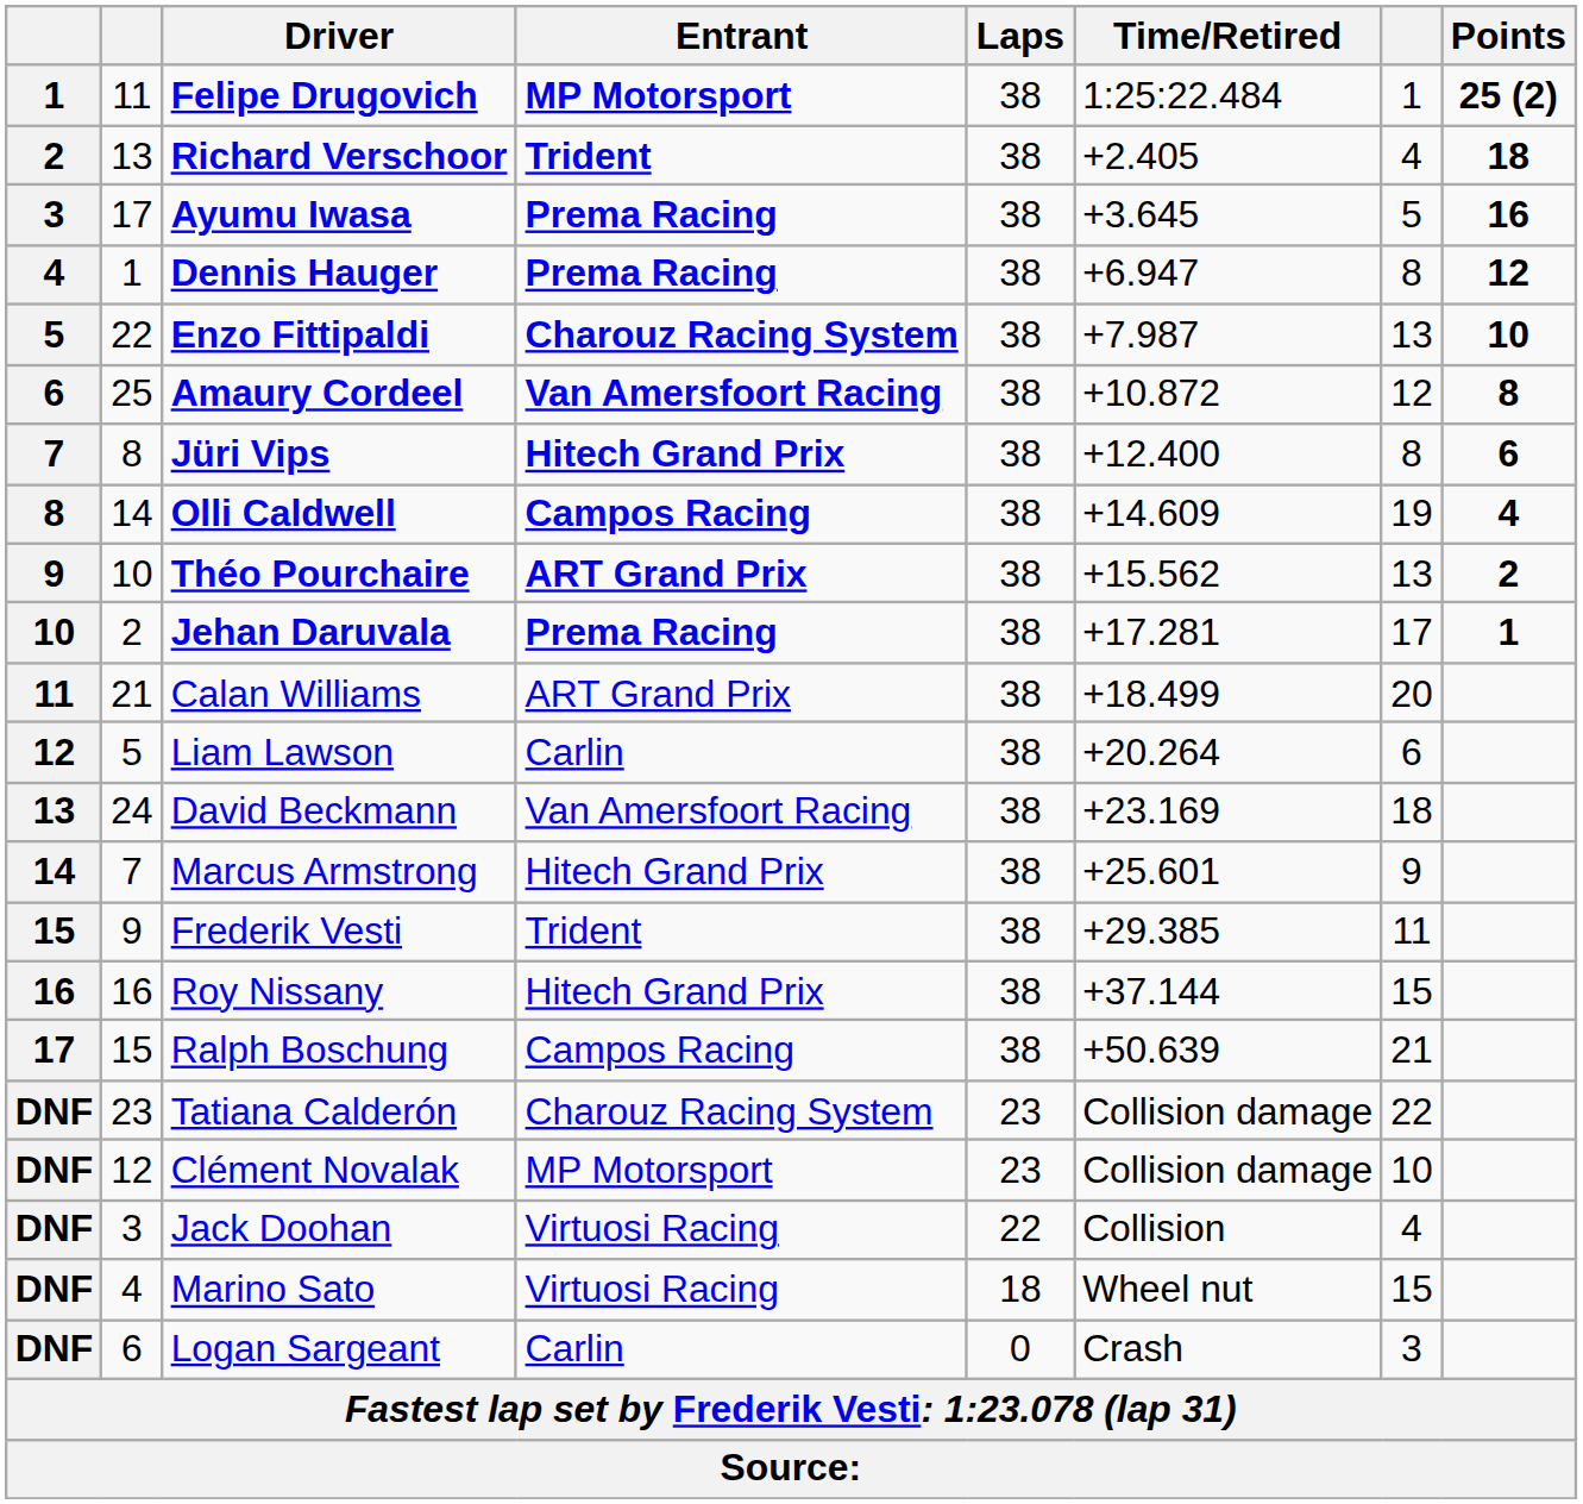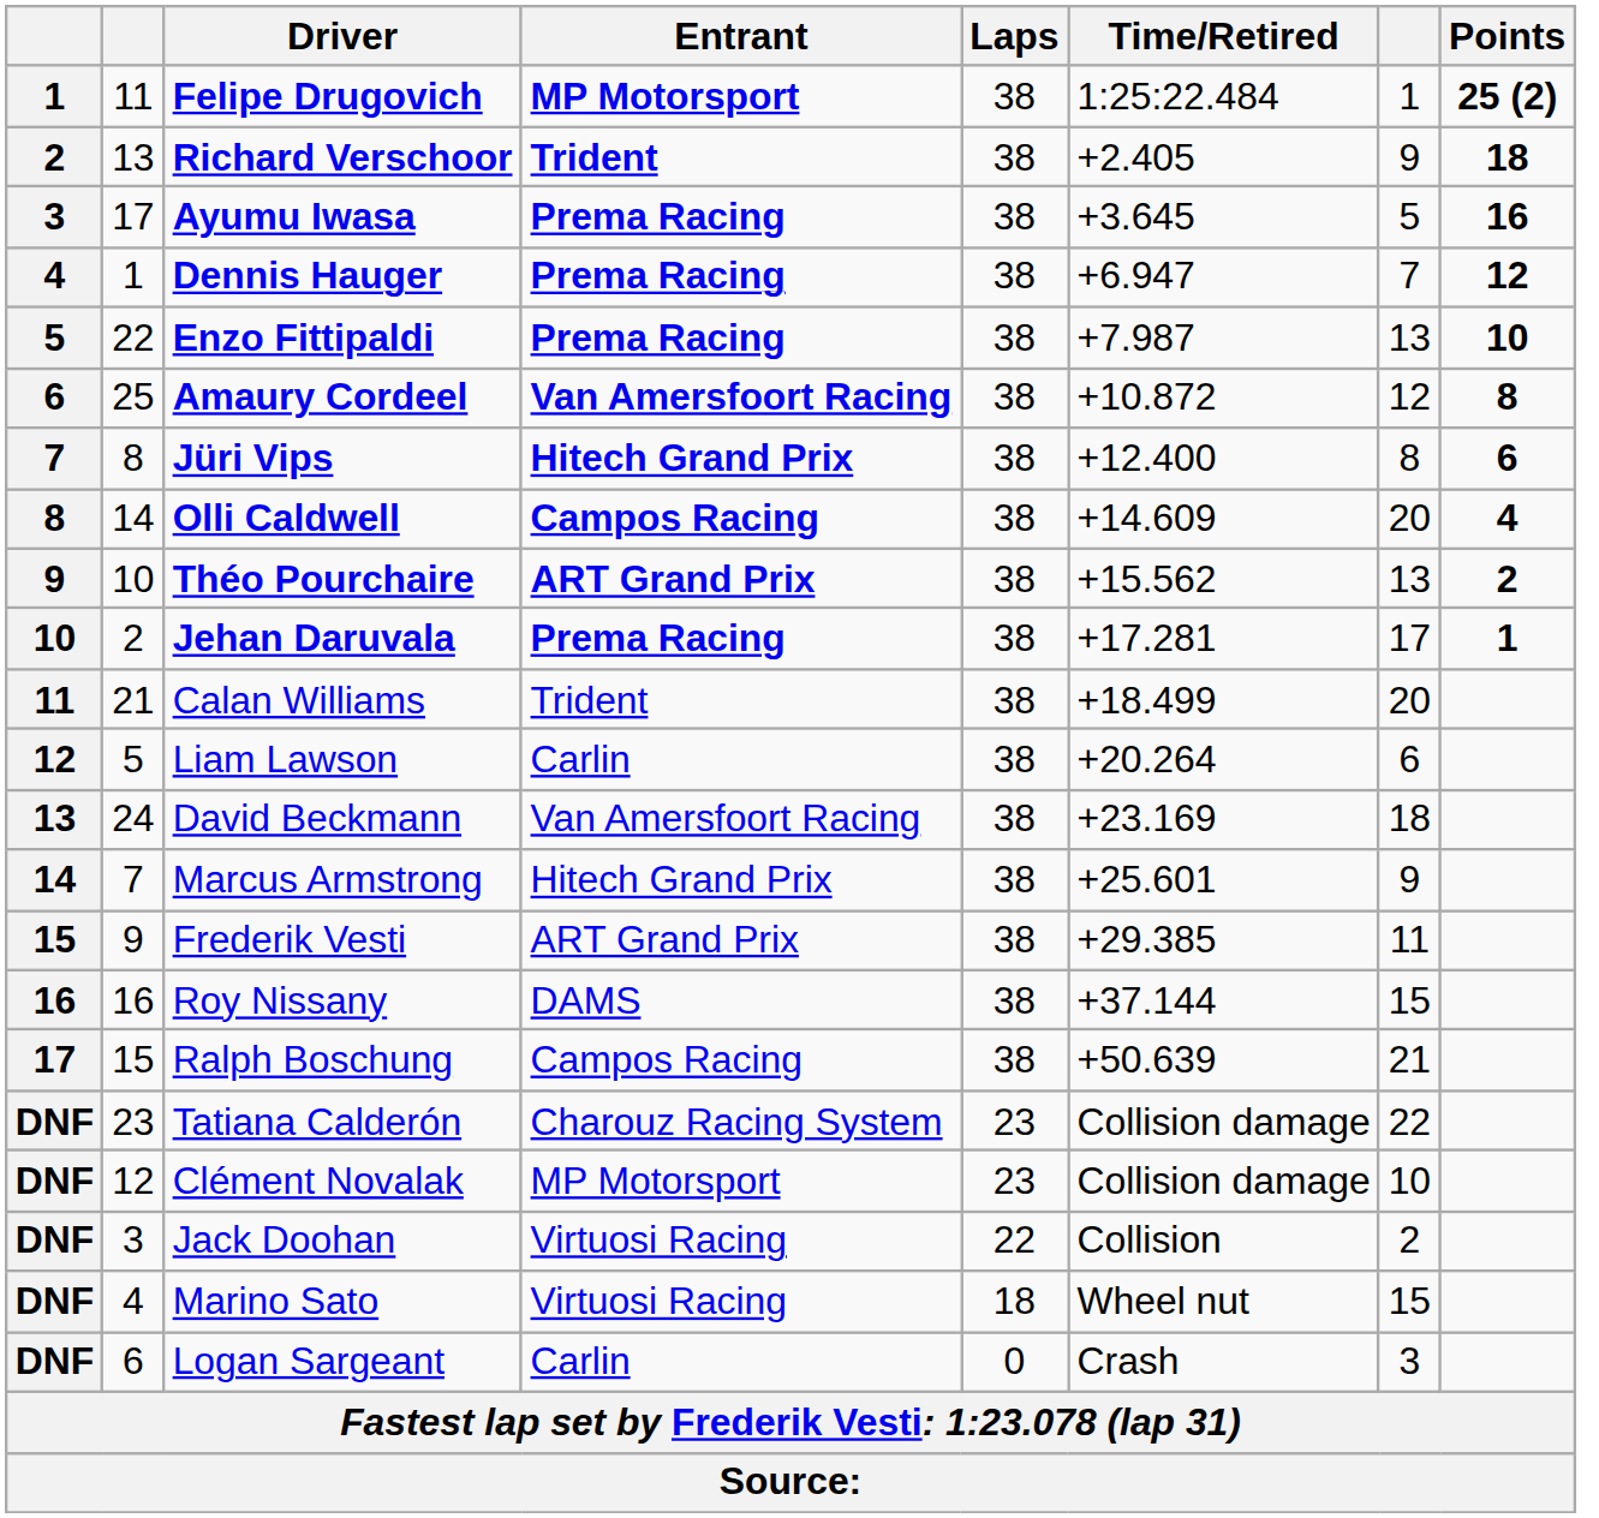Richard Verschoor | column 7: 4 -> 9
Dennis Hauger | column 7: 8 -> 7
Enzo Fittipaldi | Entrant: Charouz Racing System -> Prema Racing
Olli Caldwell | column 7: 19 -> 20
Calan Williams | Entrant: ART Grand Prix -> Trident
Frederik Vesti | Entrant: Trident -> ART Grand Prix
Roy Nissany | Entrant: Hitech Grand Prix -> DAMS
Jack Doohan | column 7: 4 -> 2
